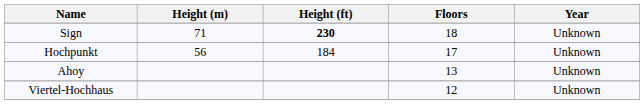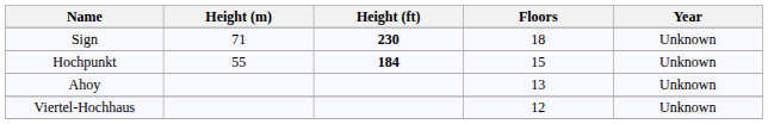Hochpunkt | Height (m): 56 -> 55
Hochpunkt | Height (ft): normal -> bold
Hochpunkt | Floors: 17 -> 15
